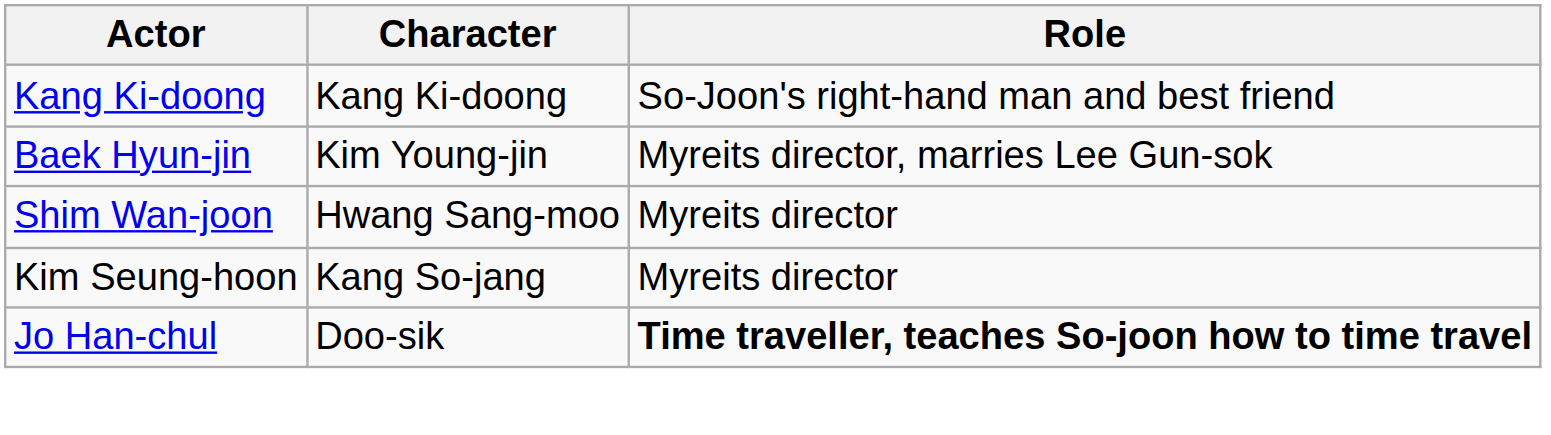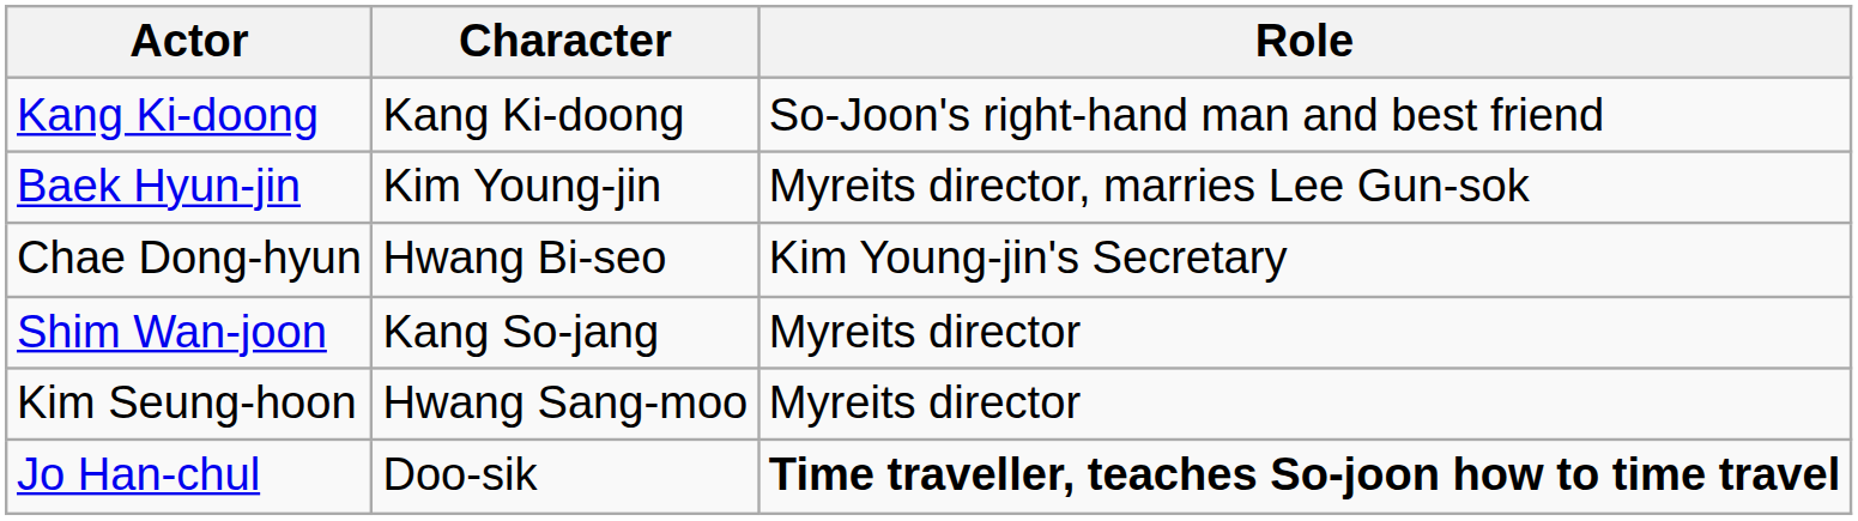+ row: Chae Dong-hyun | Hwang Bi-seo | Kim Young-jin's Secretary
Shim Wan-joon | Character: Hwang Sang-moo -> Kang So-jang
Kim Seung-hoon | Character: Kang So-jang -> Hwang Sang-moo
